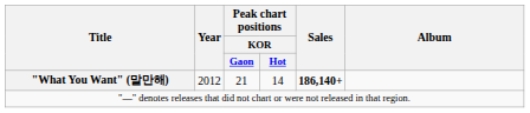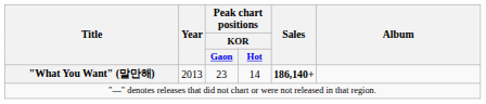"What You Want" (말만해) | Year: 2012 -> 2013
"What You Want" (말만해) | Peak chart positions / KOR / Gaon: 21 -> 23
